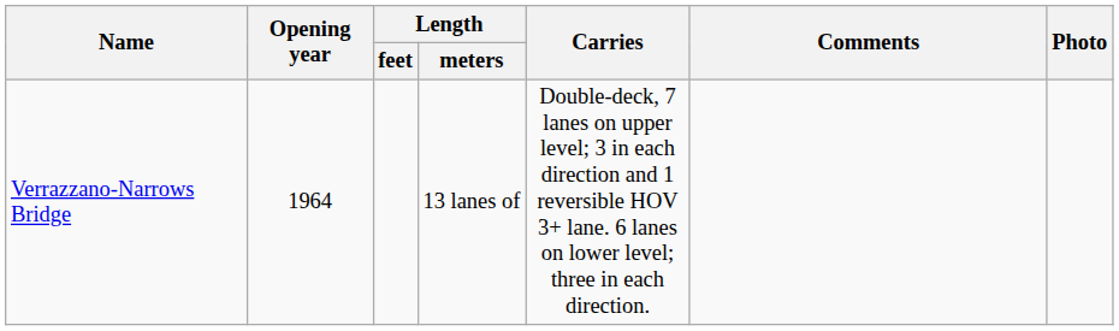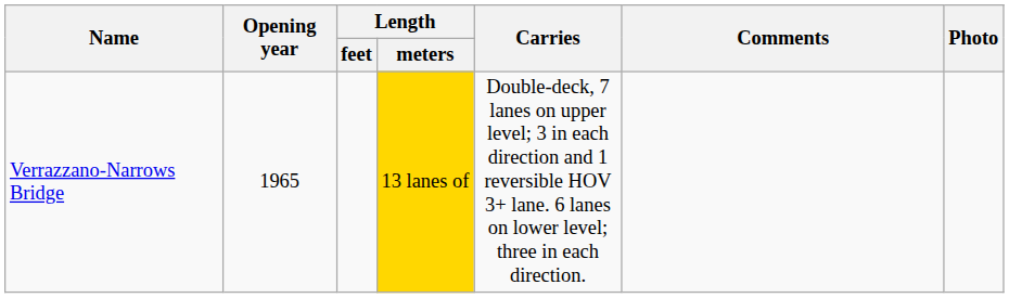Verrazzano-Narrows Bridge | Opening year: 1964 -> 1965
Verrazzano-Narrows Bridge | Length / meters: no background -> gold background
